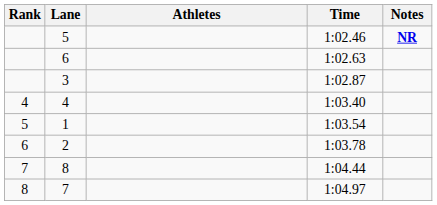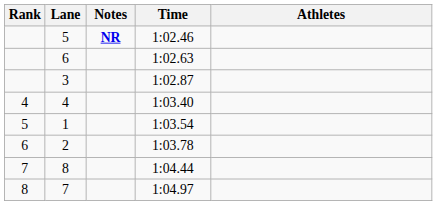columns swapped: Athletes <-> Notes
